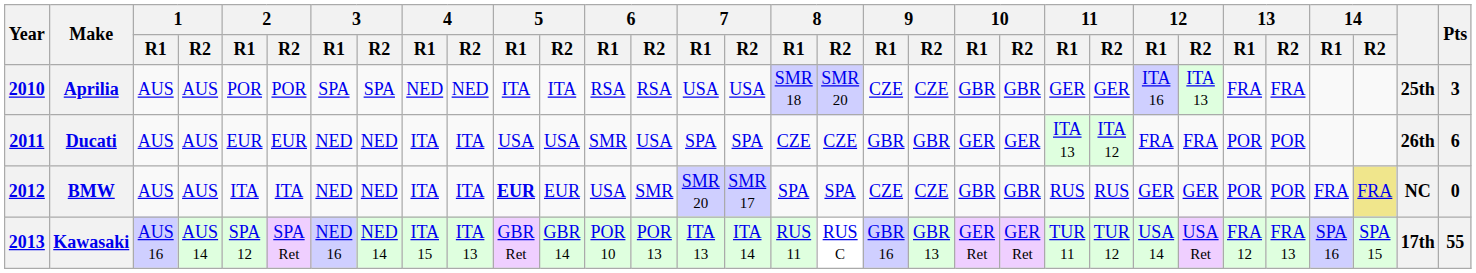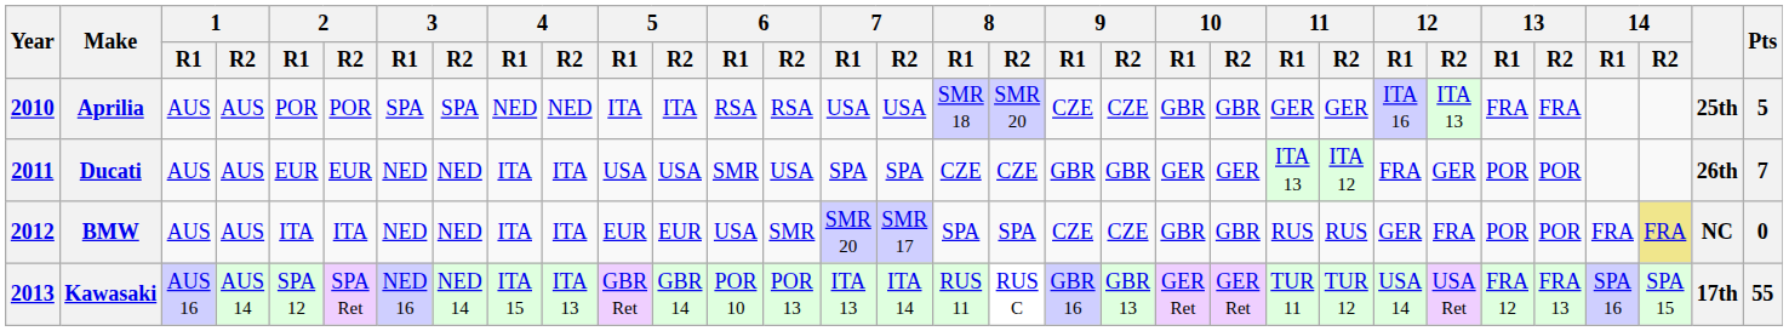Aprilia | Pts: 3 -> 5
Ducati | 12 / R2: FRA -> GER
Ducati | Pts: 6 -> 7
BMW | 5 / R1: bold -> normal
BMW | 12 / R2: GER -> FRA
